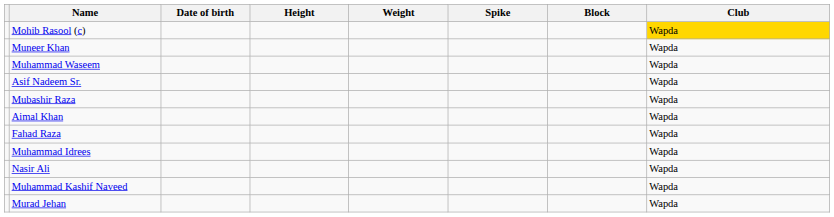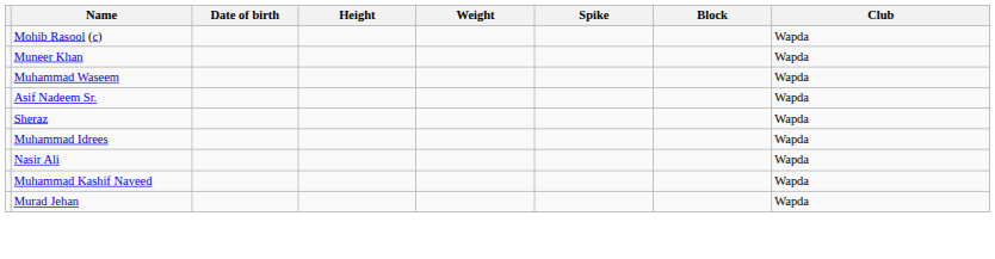Mohib Rasool (c) | Club: gold background -> no background
+ row: Sheraz | Wapda
- row: Mubashir Raza | Wapda
- row: Aimal Khan | Wapda
- row: Fahad Raza | Wapda
